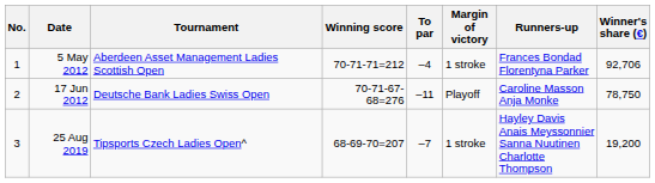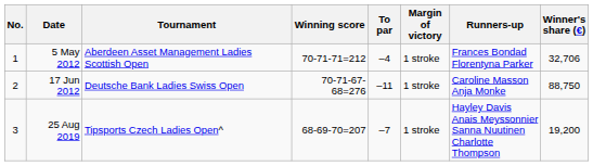5 May 2012 | Winner's share (€): 92,706 -> 32,706
17 Jun 2012 | Margin of victory: Playoff -> 1 stroke
17 Jun 2012 | Winner's share (€): 78,750 -> 88,750
